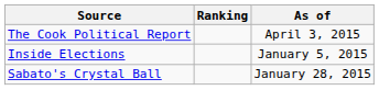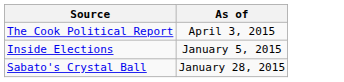- column: Ranking
